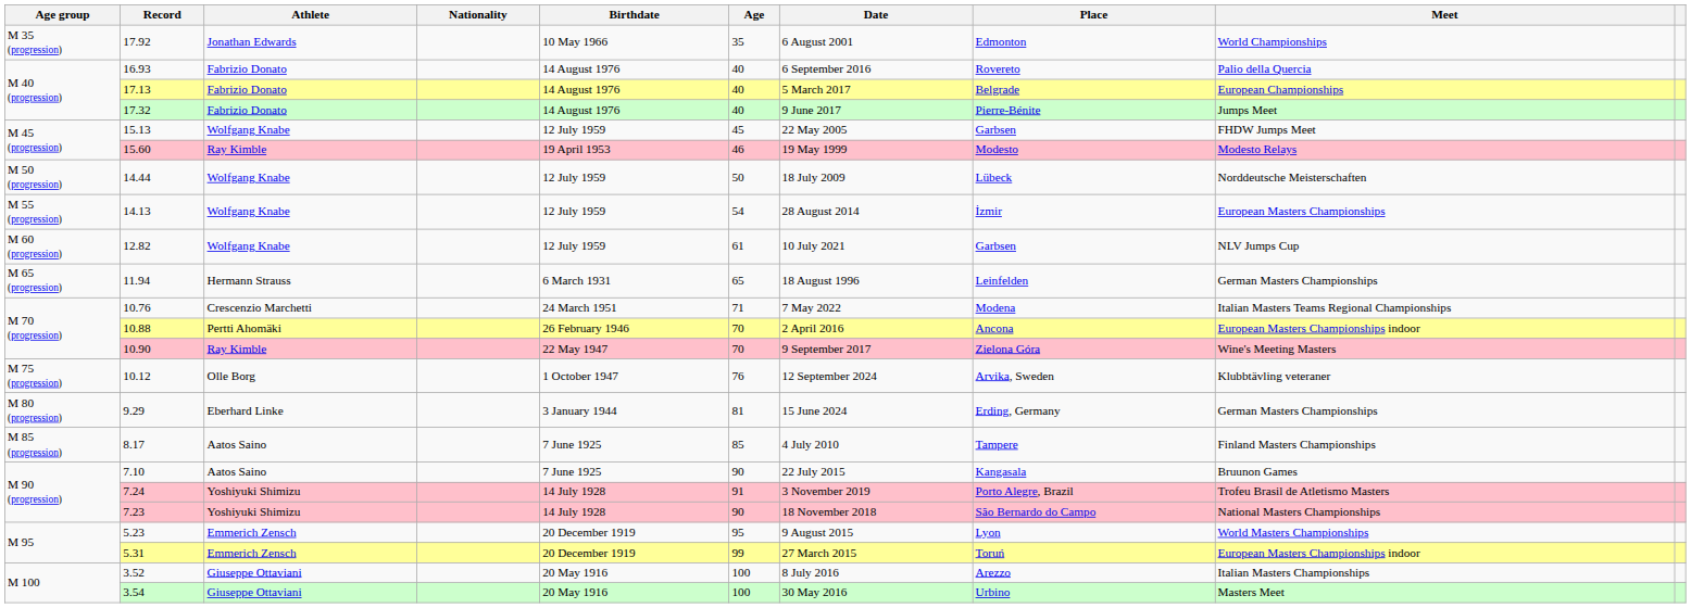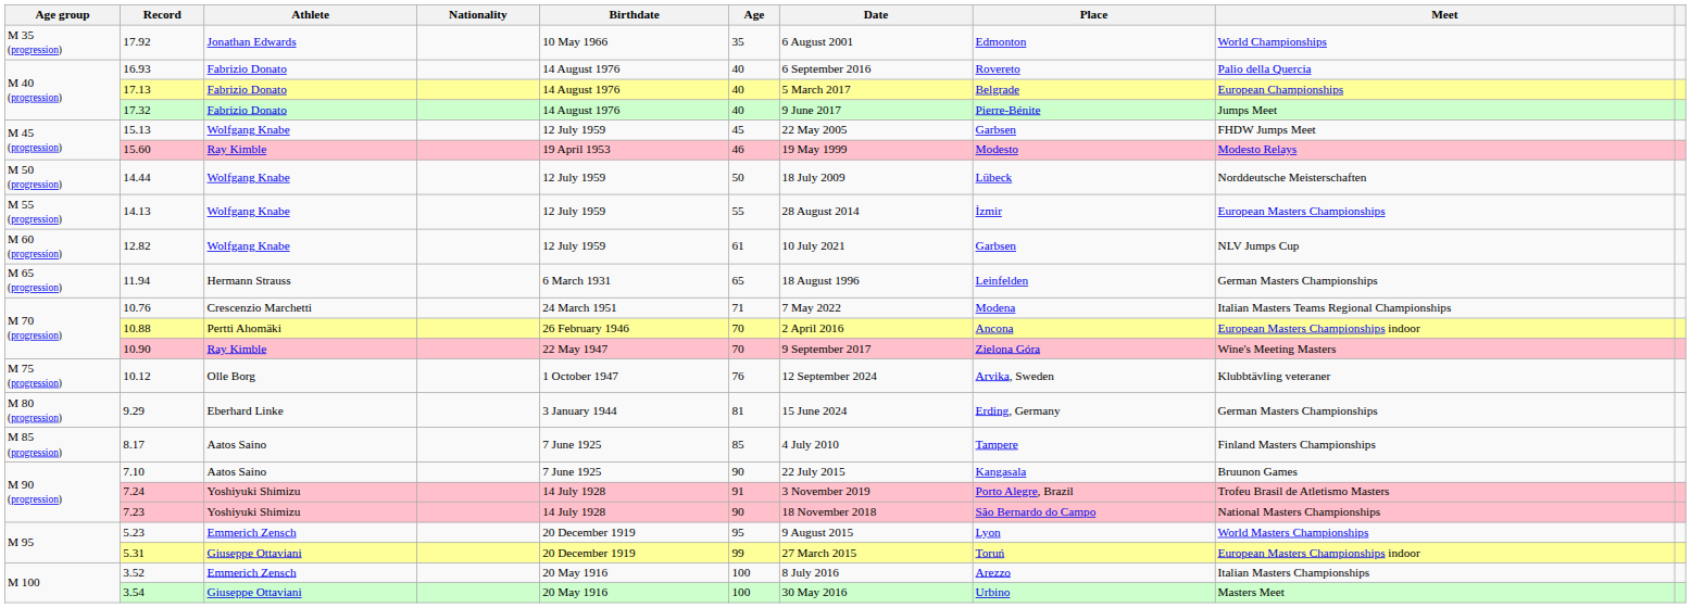14.13 | Age: 54 -> 55
5.31 | Athlete: Emmerich Zensch -> Giuseppe Ottaviani
3.52 | Athlete: Giuseppe Ottaviani -> Emmerich Zensch
